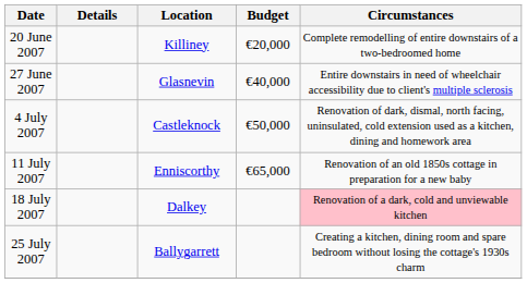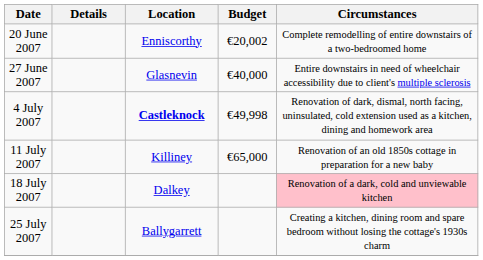20 June 2007 | Location: Killiney -> Enniscorthy
20 June 2007 | Budget: €20,000 -> €20,002
4 July 2007 | Location: normal -> bold
4 July 2007 | Budget: €50,000 -> €49,998
11 July 2007 | Location: Enniscorthy -> Killiney
